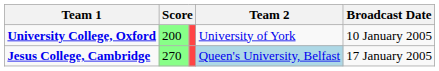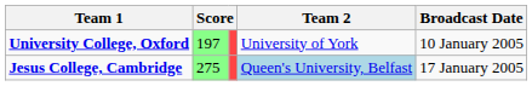University College, Oxford | column 2: 200 -> 197
Jesus College, Cambridge | column 2: 270 -> 275
